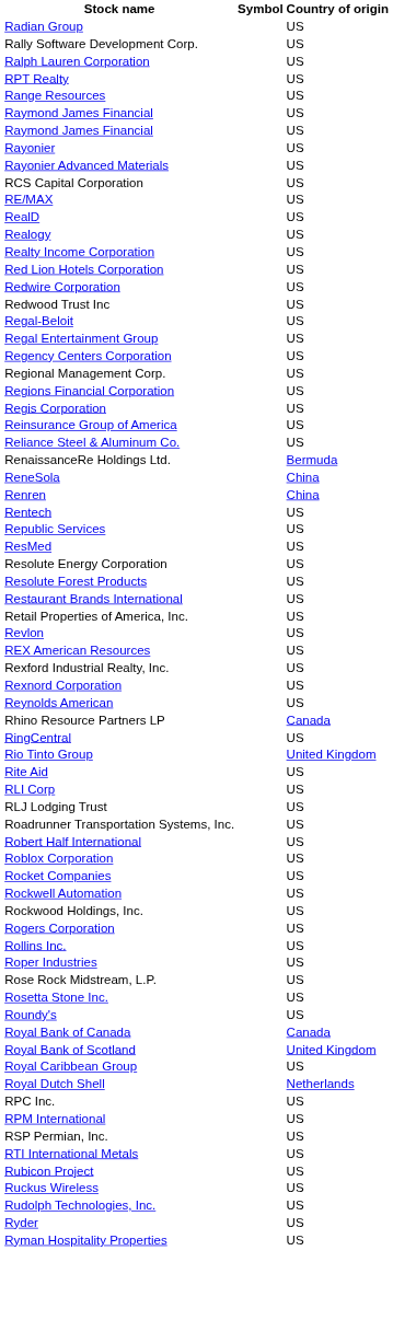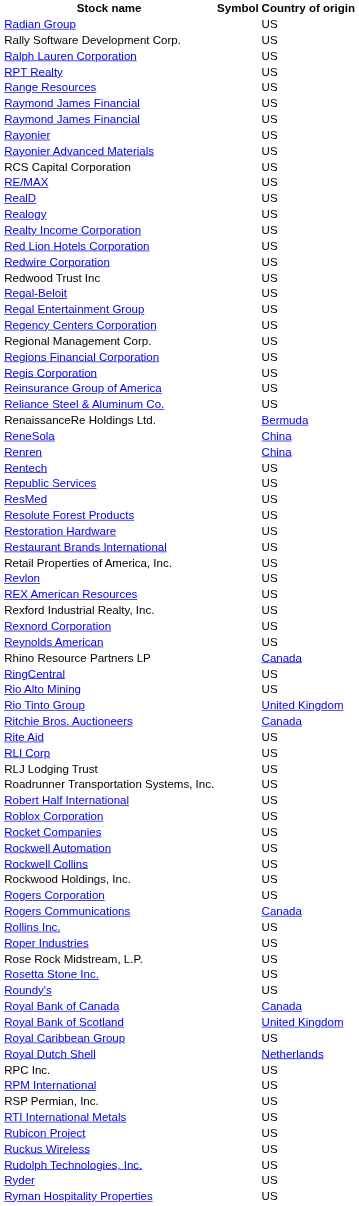- row: Resolute Energy Corporation | US
+ row: Restoration Hardware | US
+ row: Rio Alto Mining | US
+ row: Ritchie Bros. Auctioneers | Canada
+ row: Rockwell Collins | US
+ row: Rogers Communications | Canada
